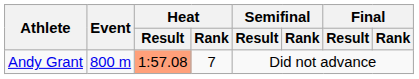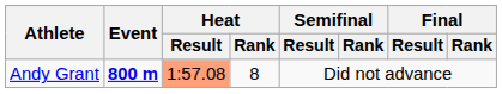Andy Grant | Event: normal -> bold
Andy Grant | Heat / Rank: 7 -> 8
